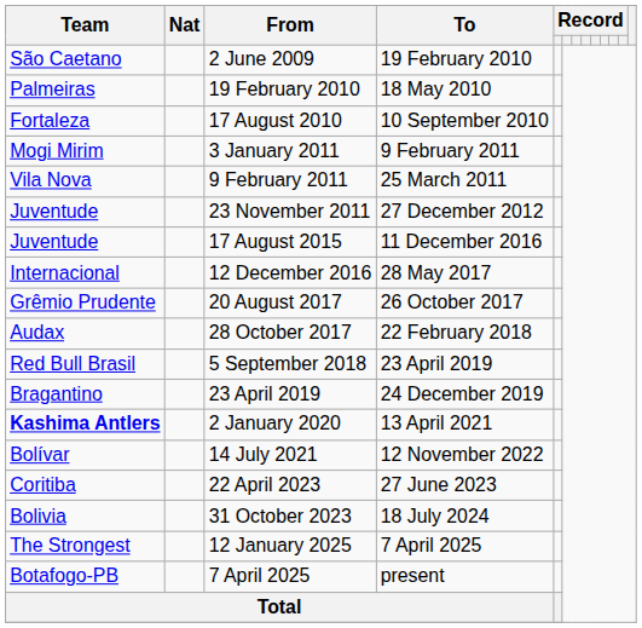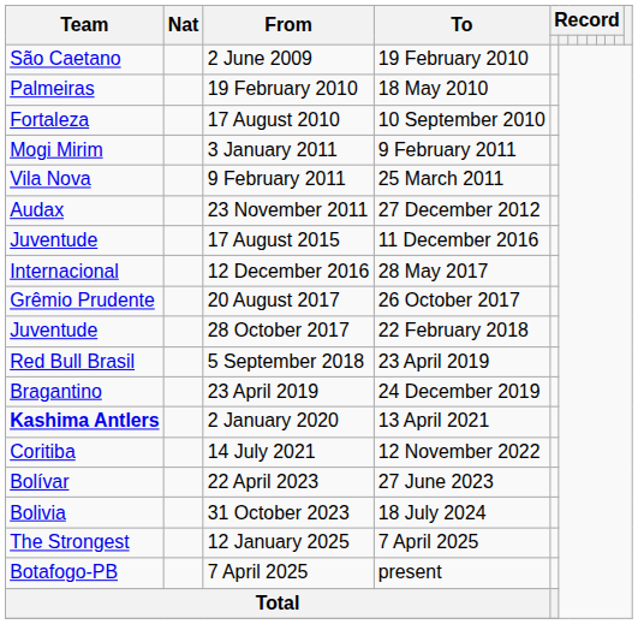23 November 2011 | Team: Juventude -> Audax
28 October 2017 | Team: Audax -> Juventude
14 July 2021 | Team: Bolívar -> Coritiba
22 April 2023 | Team: Coritiba -> Bolívar
